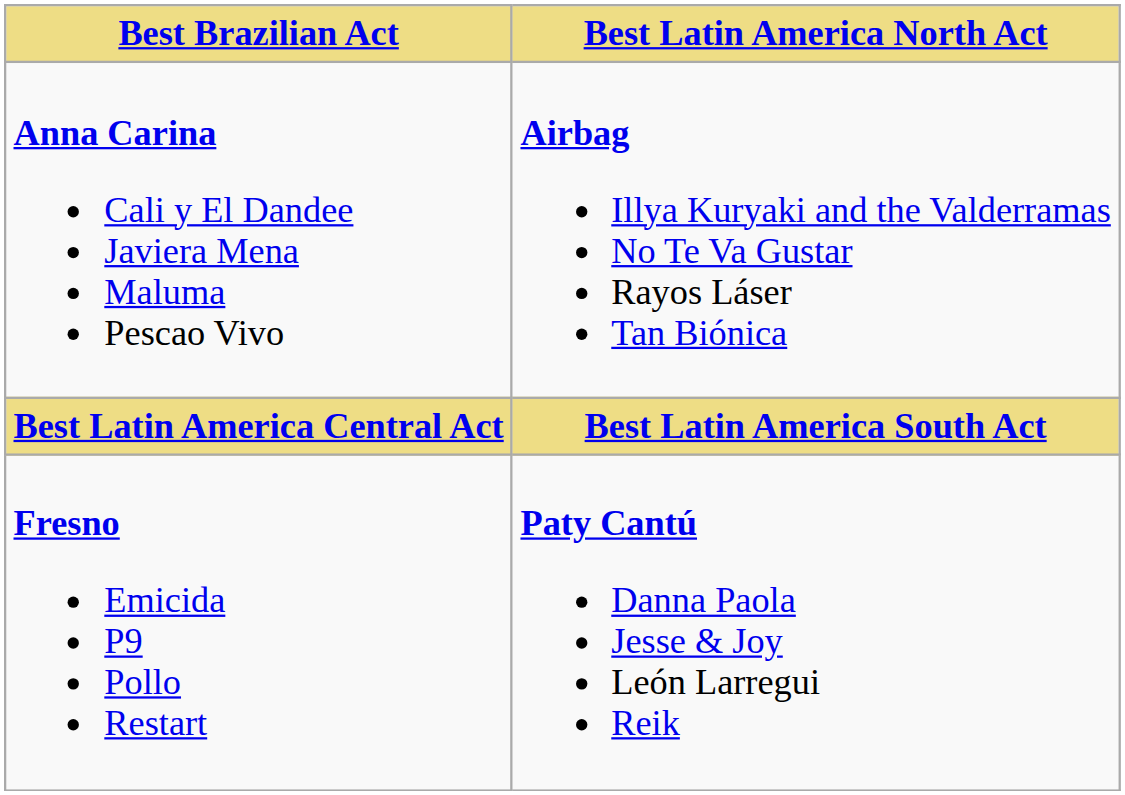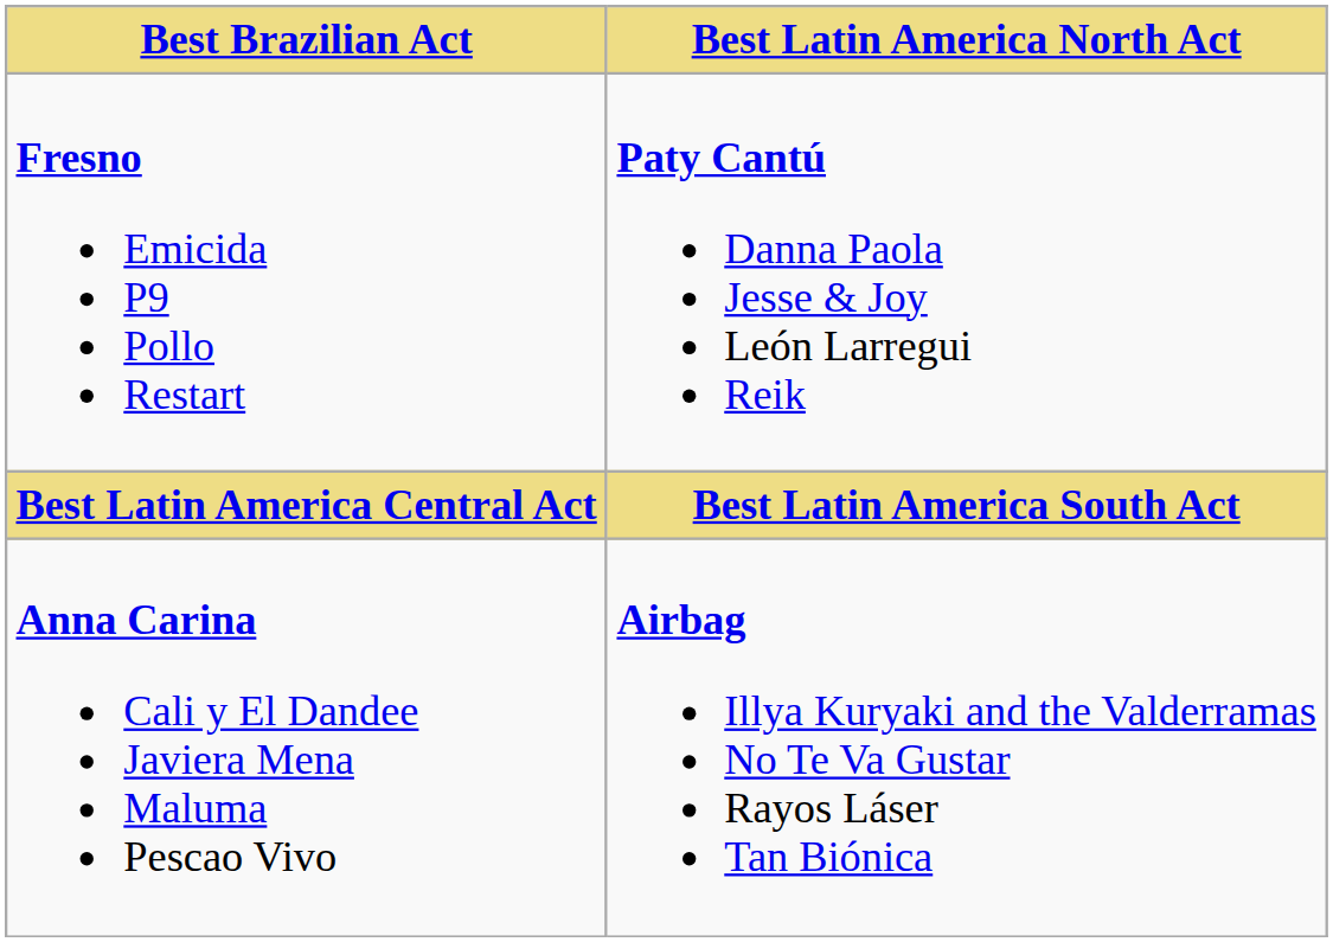rows swapped: Fresno Emicida P9 Pollo Restart <-> Anna Carina Cali y El Dandee Javiera Mena Maluma Pescao Vivo
